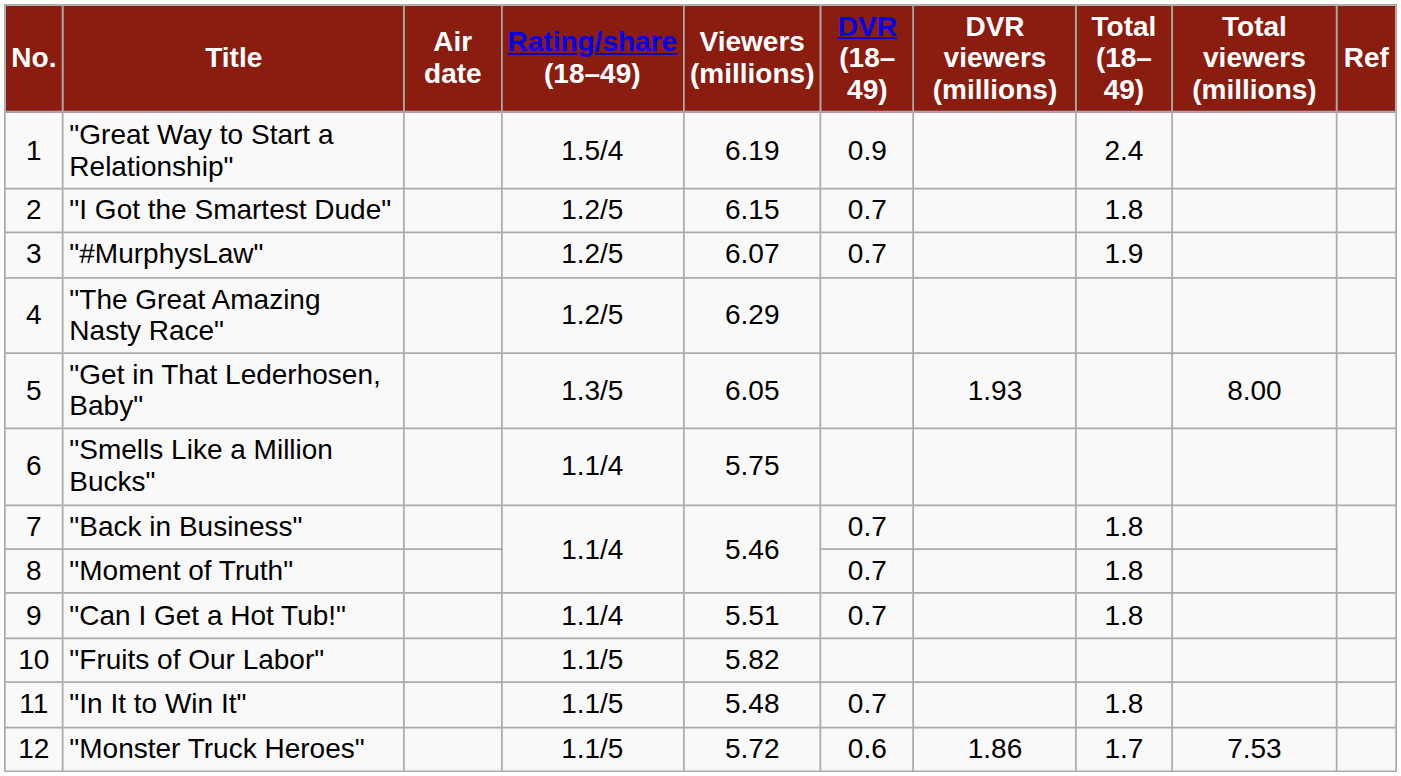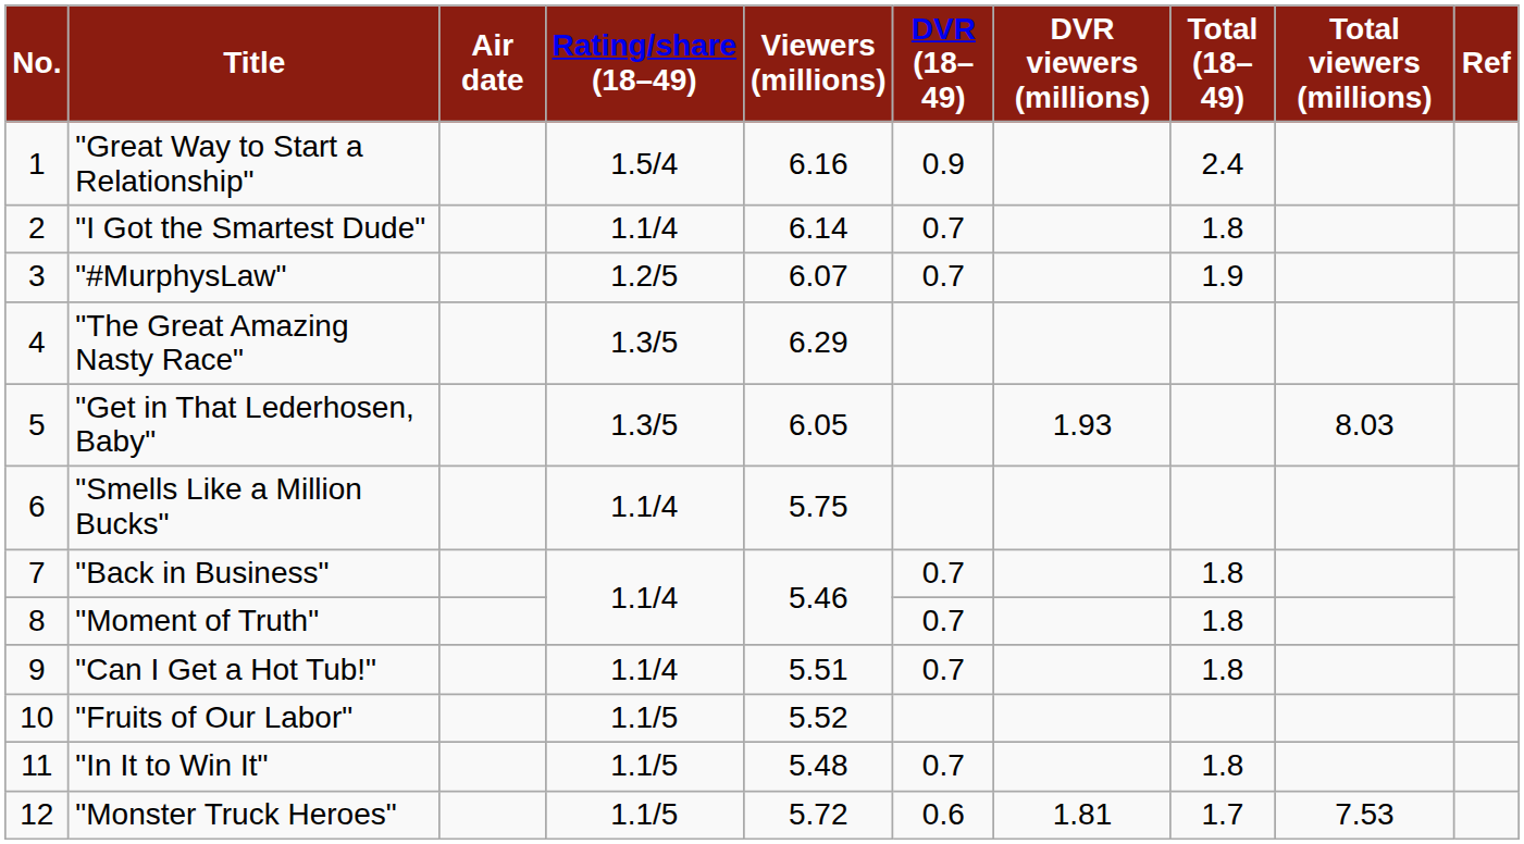"Great Way to Start a Relationship" | Viewers (millions): 6.19 -> 6.16
"I Got the Smartest Dude" | Rating/share (18–49): 1.2/5 -> 1.1/4
"I Got the Smartest Dude" | Viewers (millions): 6.15 -> 6.14
"The Great Amazing Nasty Race" | Rating/share (18–49): 1.2/5 -> 1.3/5
"Get in That Lederhosen, Baby" | Total viewers (millions): 8.00 -> 8.03
"Fruits of Our Labor" | Viewers (millions): 5.82 -> 5.52
"Monster Truck Heroes" | DVR viewers (millions): 1.86 -> 1.81
